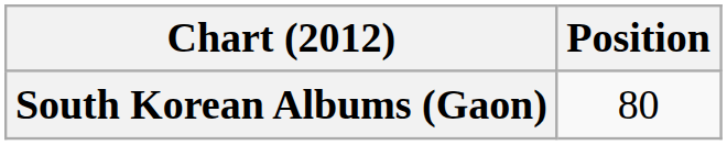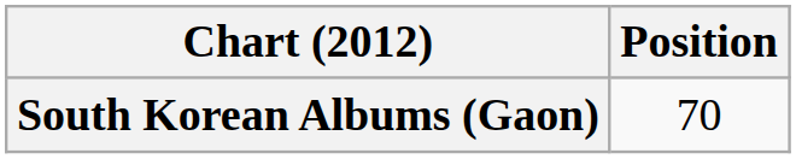South Korean Albums (Gaon) | Position: 80 -> 70
